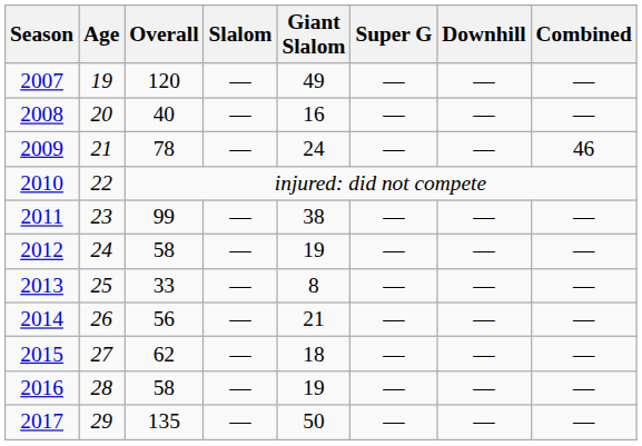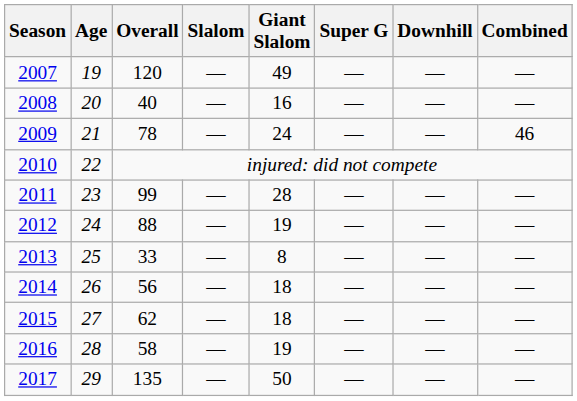2011 | Giant Slalom: 38 -> 28
2012 | Overall: 58 -> 88
2014 | Giant Slalom: 21 -> 18
